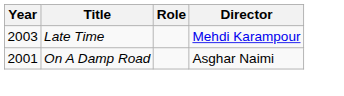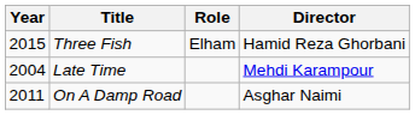+ row: 2015 | Three Fish | Elham | Hamid Reza Ghorbani
Late Time | Year: 2003 -> 2004
On A Damp Road | Year: 2001 -> 2011
